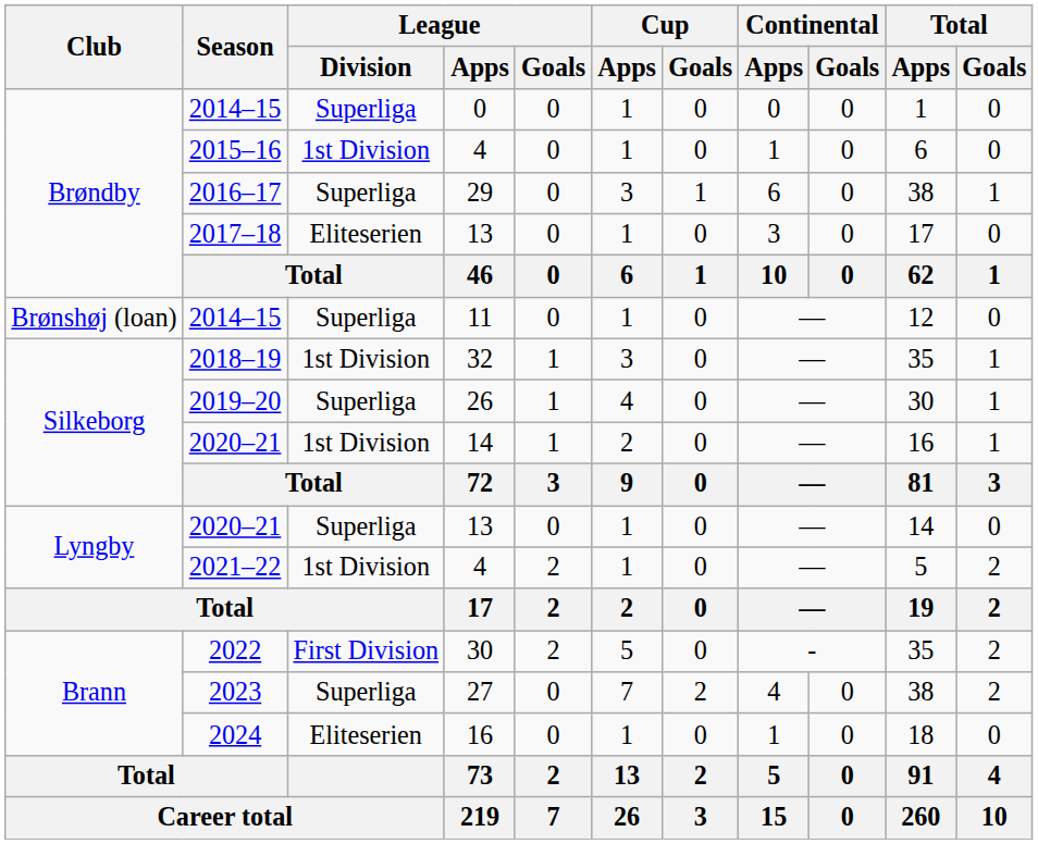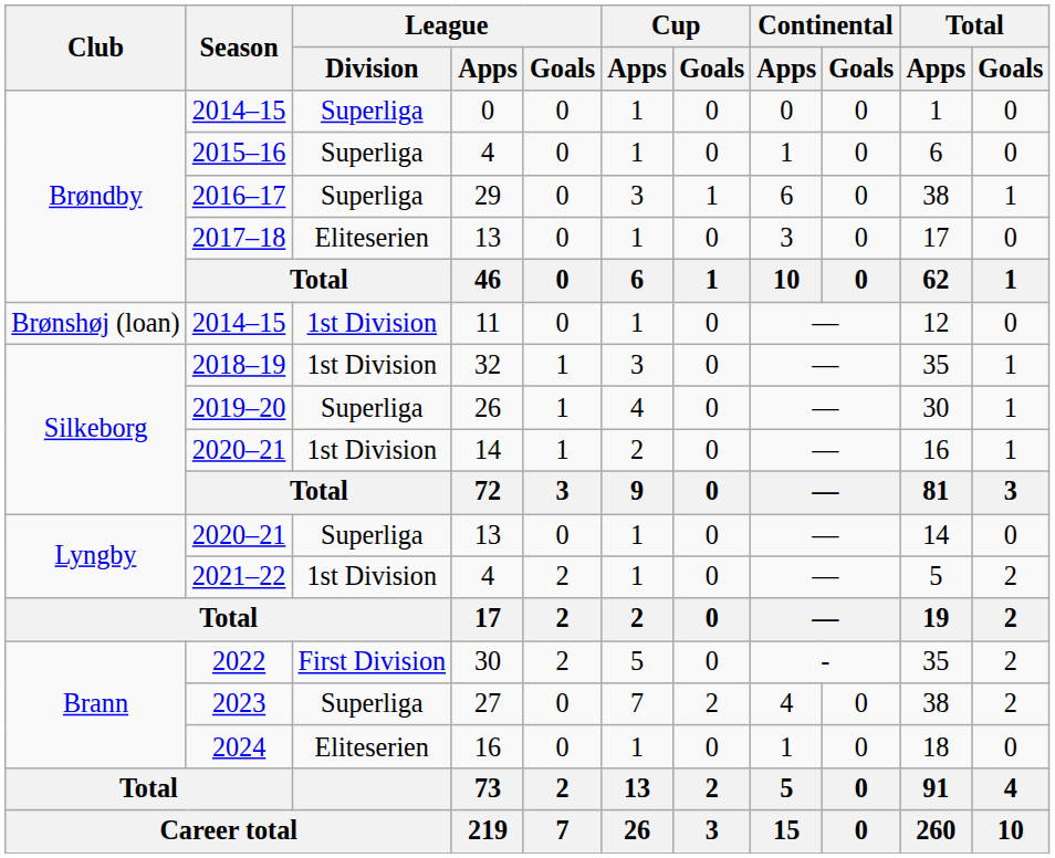2015–16 | League / Division: 1st Division -> Superliga
2014–15 / 11 | League / Division: Superliga -> 1st Division
